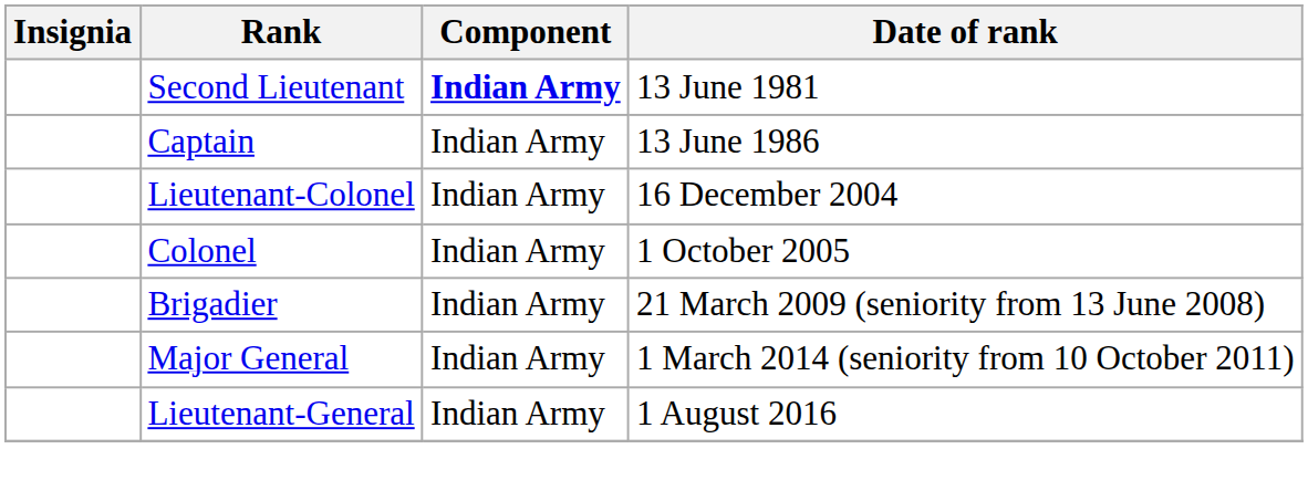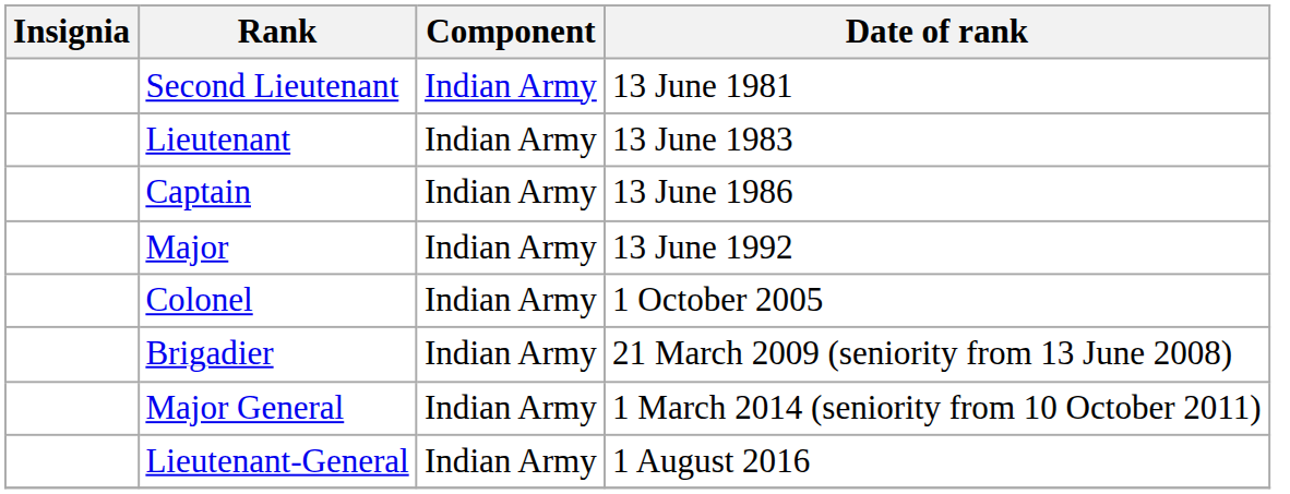Second Lieutenant | Component: bold -> normal
+ row: Lieutenant | Indian Army | 13 June 1983
+ row: Major | Indian Army | 13 June 1992
- row: Lieutenant-Colonel | Indian Army | 16 December 2004
